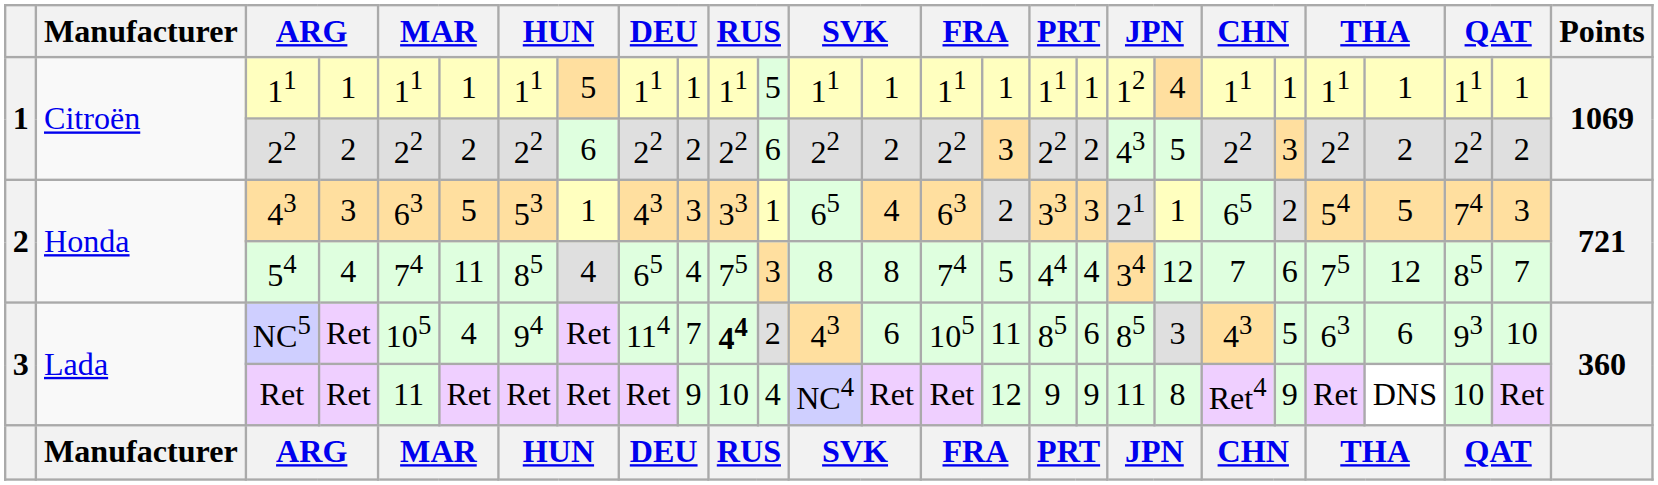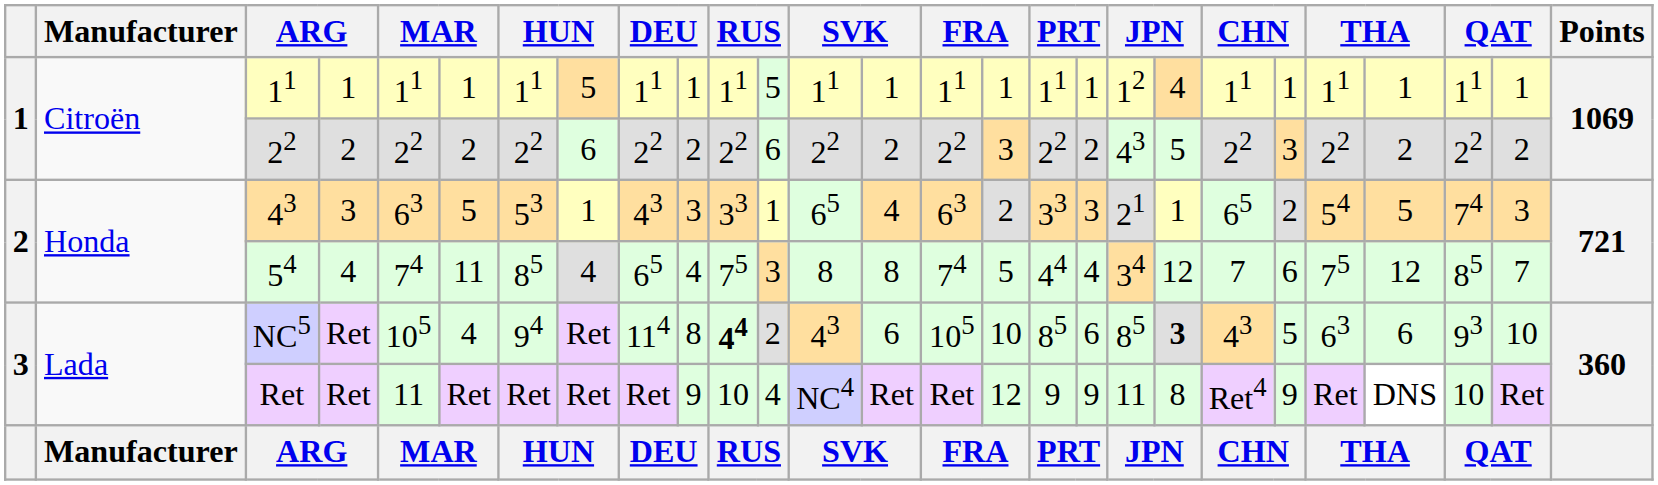NC5 | column 10: 7 -> 8
NC5 | column 16: 11 -> 10
NC5 | column 20: normal -> bold
